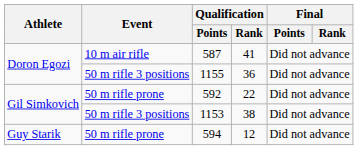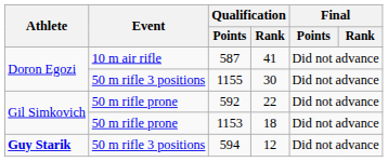1155 | Qualification / Rank: 36 -> 30
1153 | Event: 50 m rifle 3 positions -> 50 m rifle prone
1153 | Qualification / Rank: 38 -> 18
594 | Athlete: normal -> bold
594 | Event: 50 m rifle prone -> 50 m rifle 3 positions
